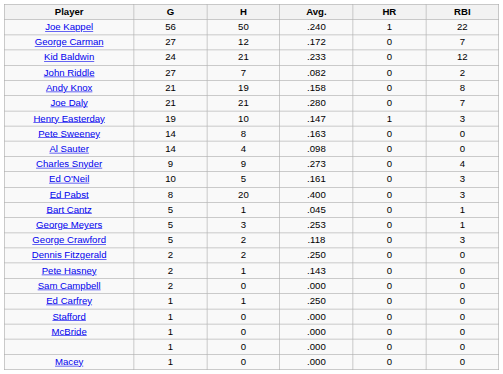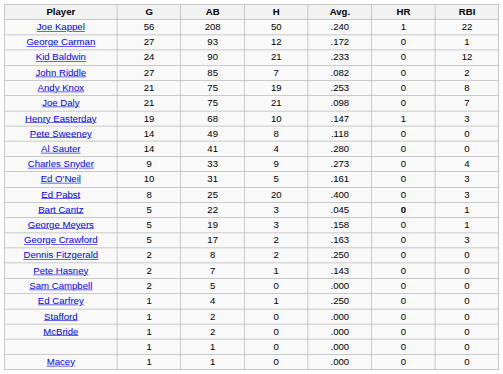+ column: AB | 208 | 93 | 90 | 85 | 75 | 75 | 68 | 49 | 41 | 33 | 31 | 25 | 22 | 19 | 17 | 8 | 7 | 5 | 4 | 2 | 2 | 1 | 1
George Carman | RBI: 7 -> 1
Andy Knox | Avg.: .158 -> .253
Joe Daly | Avg.: .280 -> .098
Pete Sweeney | Avg.: .163 -> .118
Al Sauter | Avg.: .098 -> .280
Bart Cantz | H: 1 -> 3
Bart Cantz | HR: normal -> bold
George Meyers | Avg.: .253 -> .158
George Crawford | Avg.: .118 -> .163
